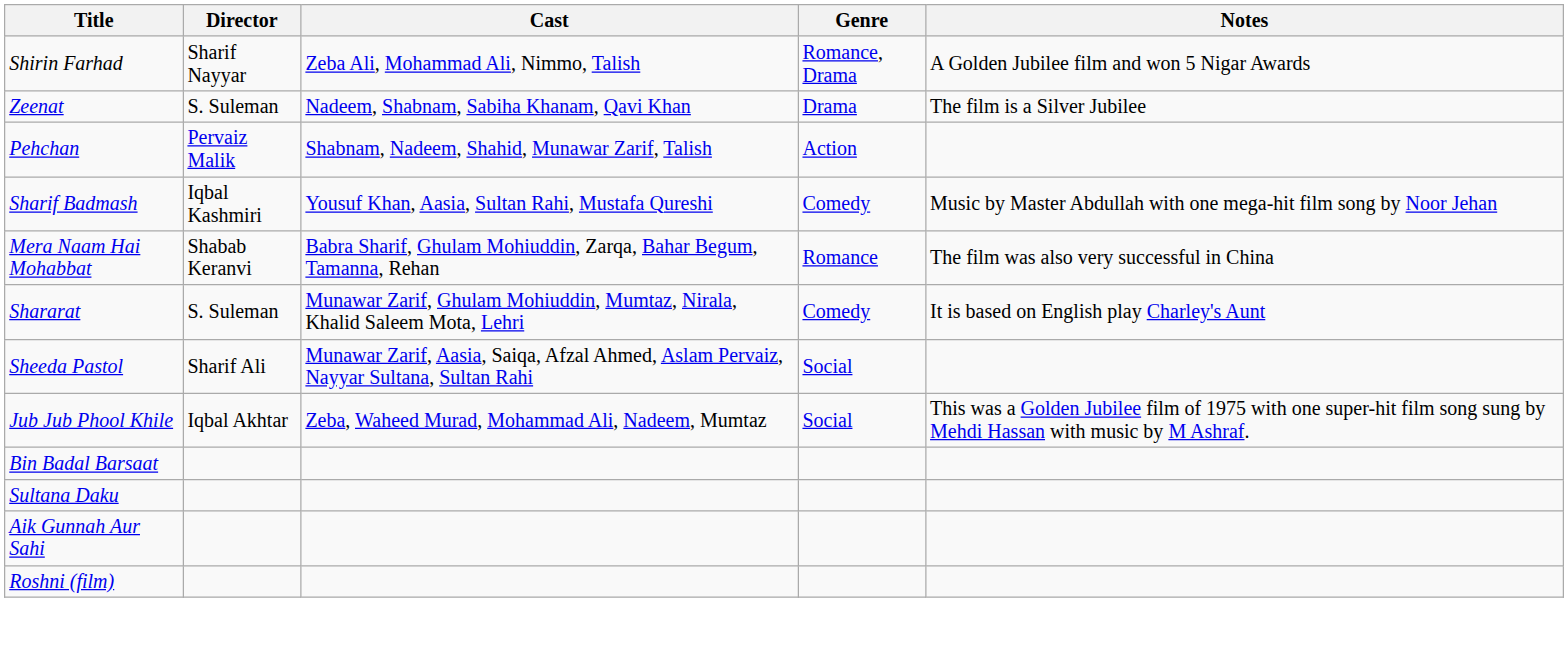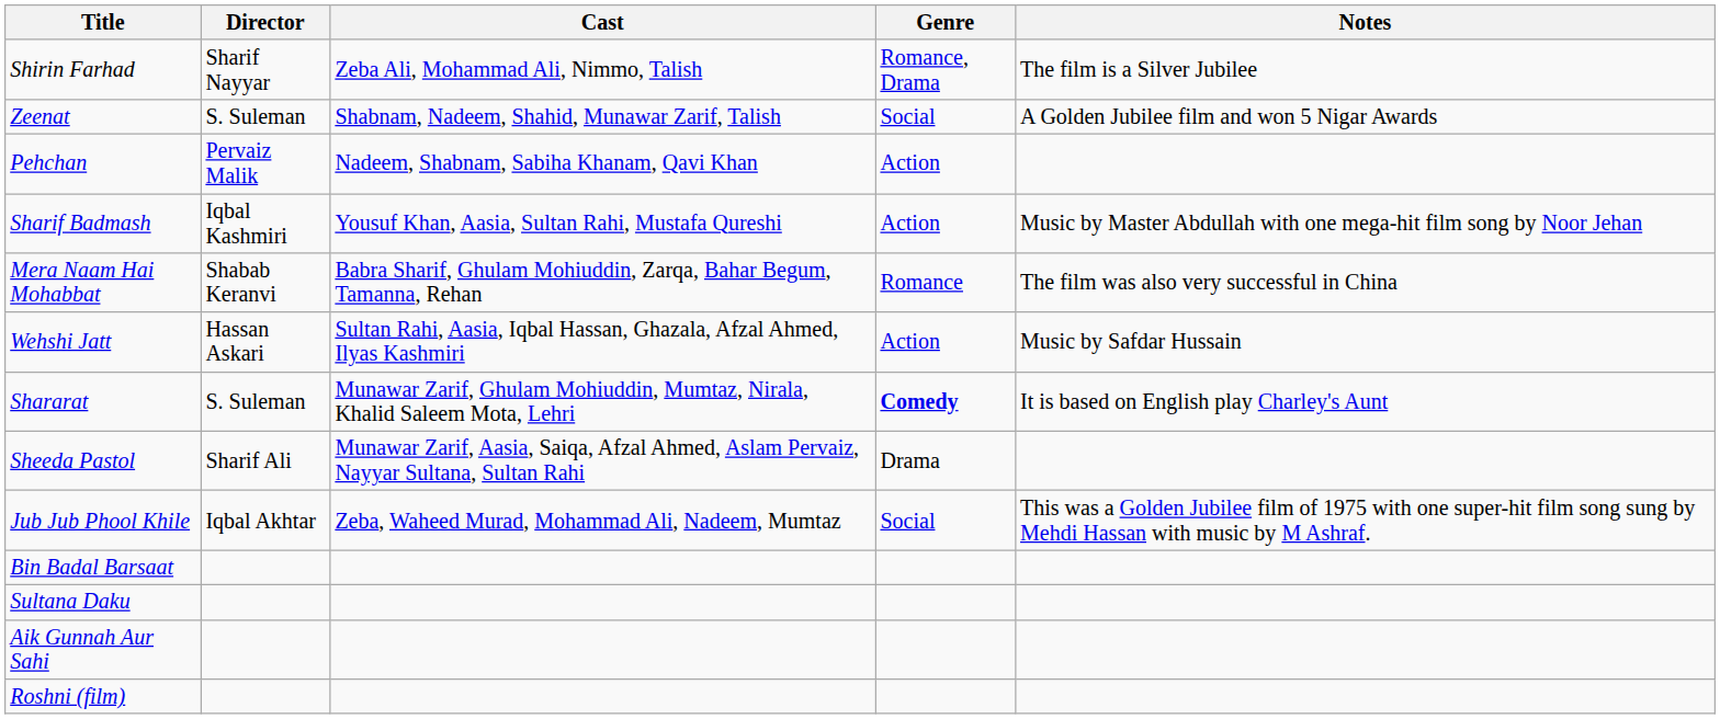Shirin Farhad | Notes: A Golden Jubilee film and won 5 Nigar Awards -> The film is a Silver Jubilee
Zeenat | Cast: Nadeem, Shabnam, Sabiha Khanam, Qavi Khan -> Shabnam, Nadeem, Shahid, Munawar Zarif, Talish
Zeenat | Genre: Drama -> Social
Zeenat | Notes: The film is a Silver Jubilee -> A Golden Jubilee film and won 5 Nigar Awards
Pehchan | Cast: Shabnam, Nadeem, Shahid, Munawar Zarif, Talish -> Nadeem, Shabnam, Sabiha Khanam, Qavi Khan
Sharif Badmash | Genre: Comedy -> Action
+ row: Wehshi Jatt | Hassan Askari | Sultan Rahi, Aasia, Iqbal Hassan, Ghazala, Afzal Ahmed, Ilyas Kashmiri | Action | Music by Safdar Hussain
Shararat | Genre: normal -> bold
Sheeda Pastol | Genre: Social -> Drama
